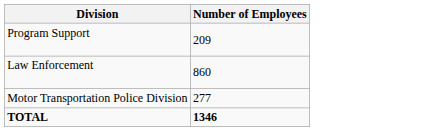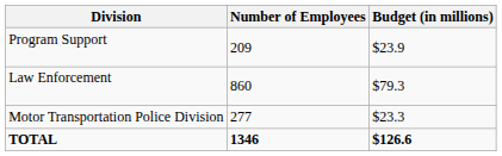+ column: Budget (in millions) | $23.9 | $79.3 | $23.3 | $126.6
